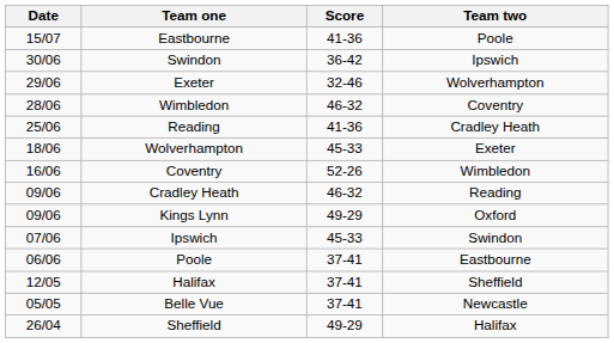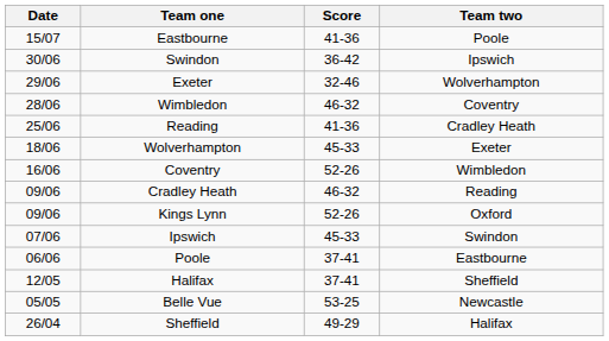Kings Lynn | Score: 49-29 -> 52-26
Belle Vue | Score: 37-41 -> 53-25
